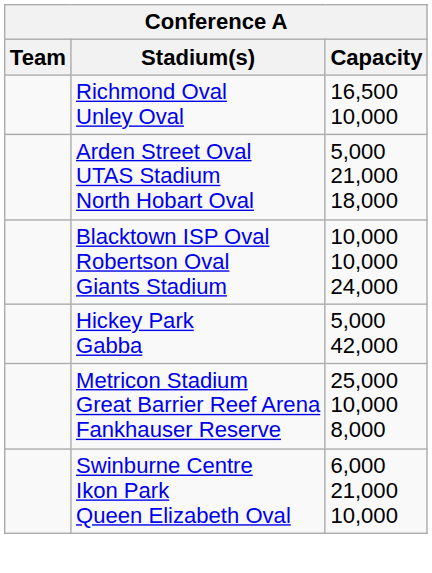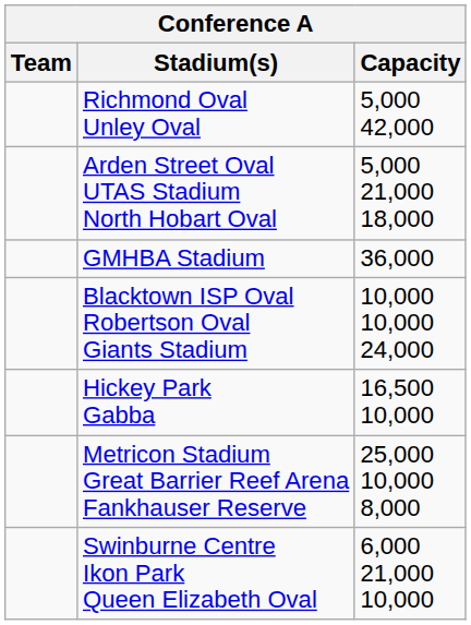Richmond Oval Unley Oval | Capacity: 16,500 10,000 -> 5,000 42,000
+ row: GMHBA Stadium | 36,000
Hickey Park Gabba | Capacity: 5,000 42,000 -> 16,500 10,000
